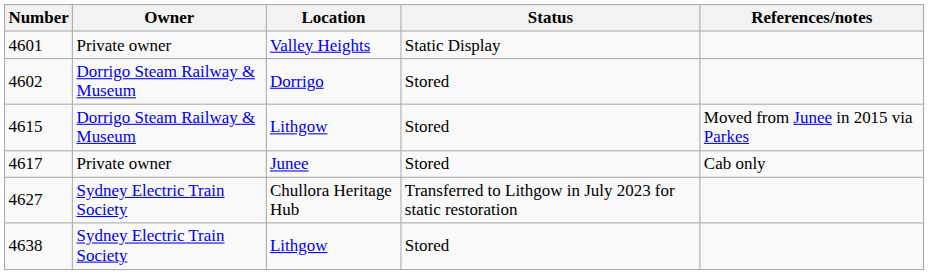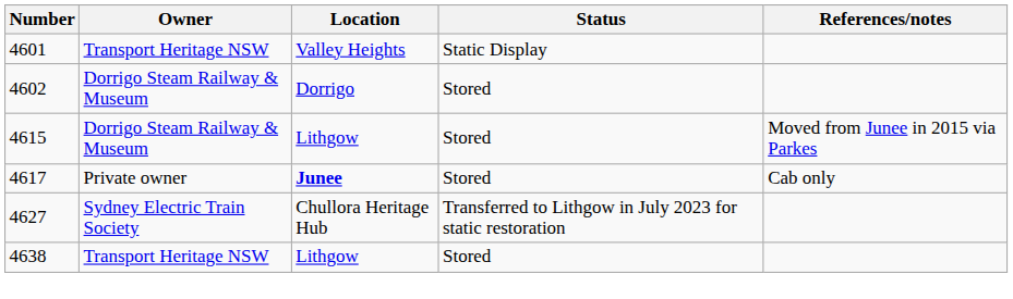4601 | Owner: Private owner -> Transport Heritage NSW
4617 | Location: normal -> bold
4638 | Owner: Sydney Electric Train Society -> Transport Heritage NSW
